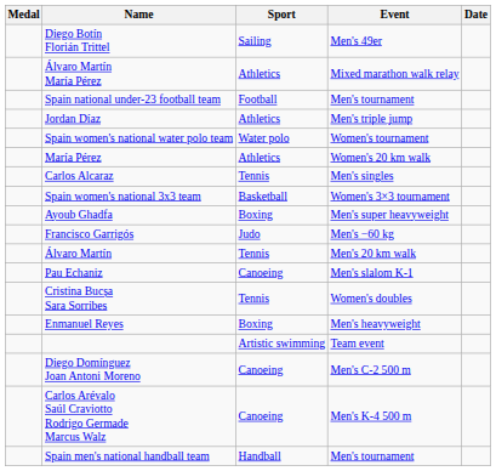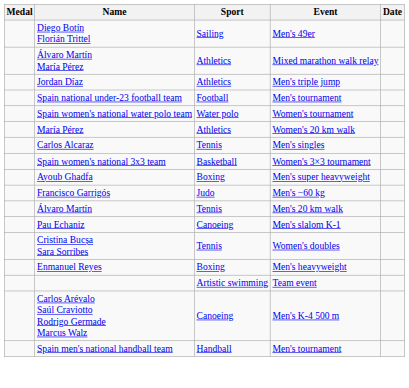rows swapped: Spain national under-23 football team <-> Jordan Díaz
- row: Diego Domínguez Joan Antoni Moreno | Canoeing | Men's C-2 500 m
